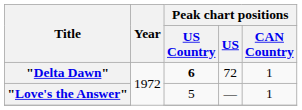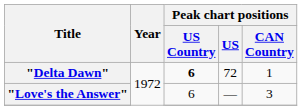"Love's the Answer" | Peak chart positions / US Country: 5 -> 6
"Love's the Answer" | Peak chart positions / CAN Country: 1 -> 3
